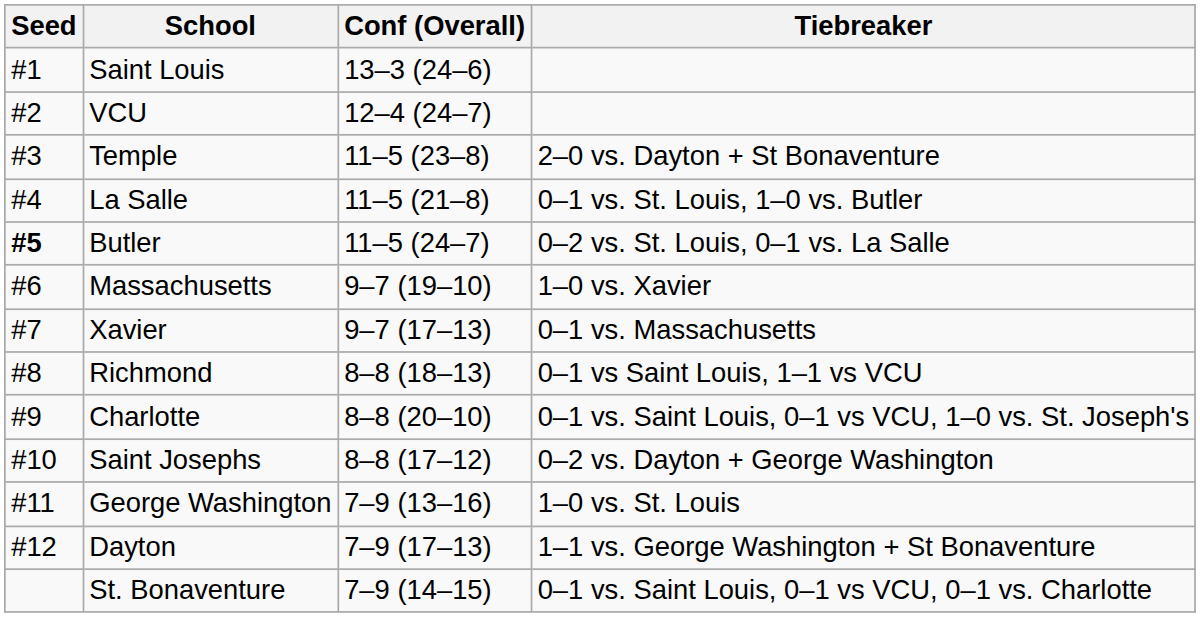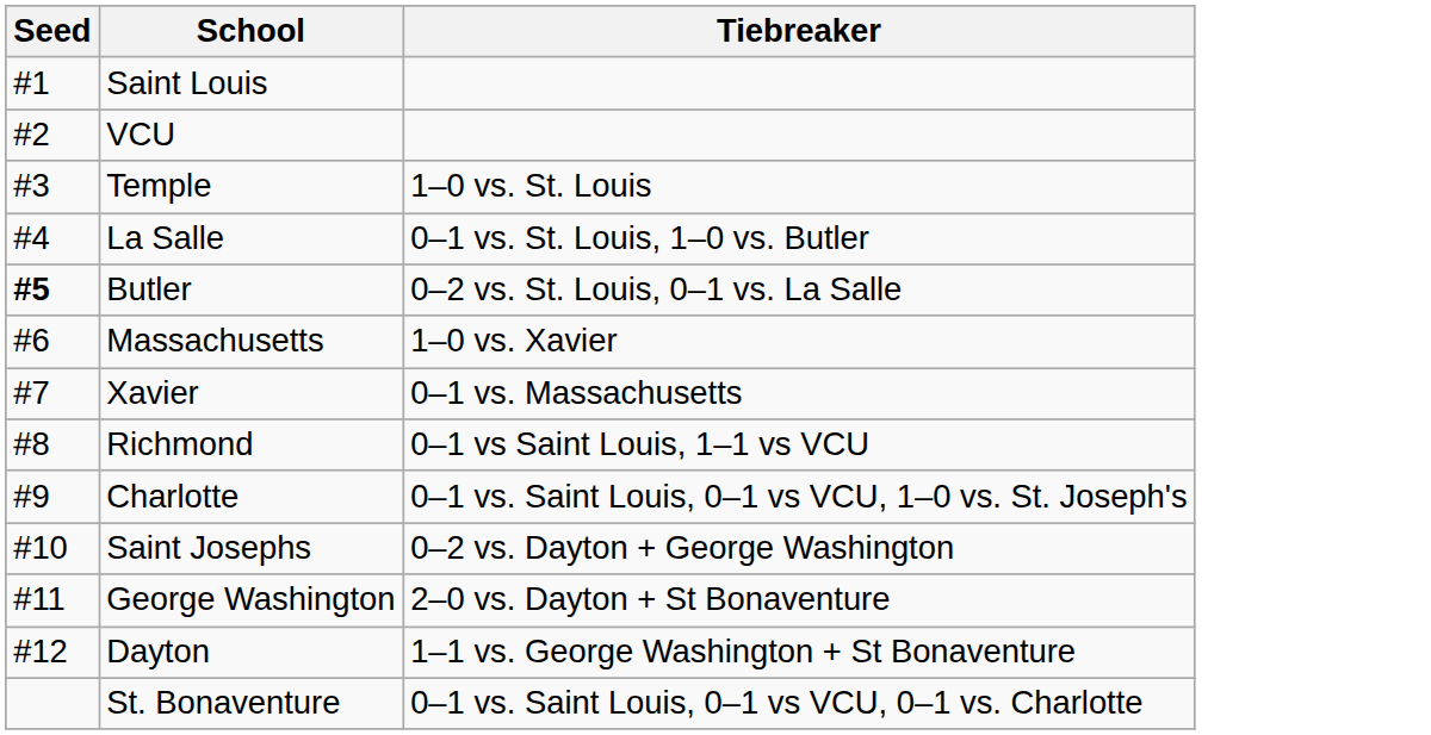- column: Conf (Overall) | 13–3 (24–6) | 12–4 (24–7) | 11–5 (23–8) | 11–5 (21–8) | 11–5 (24–7) | 9–7 (19–10) | 9–7 (17–13) | 8–8 (18–13) | 8–8 (20–10) | 8–8 (17–12) | 7–9 (13–16) | 7–9 (17–13) | 7–9 (14–15)
Temple | Tiebreaker: 2–0 vs. Dayton + St Bonaventure -> 1–0 vs. St. Louis
George Washington | Tiebreaker: 1–0 vs. St. Louis -> 2–0 vs. Dayton + St Bonaventure
